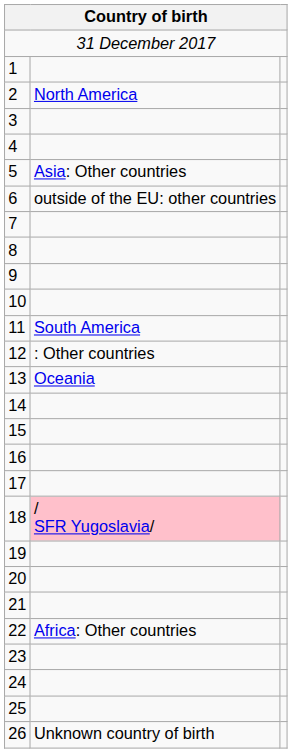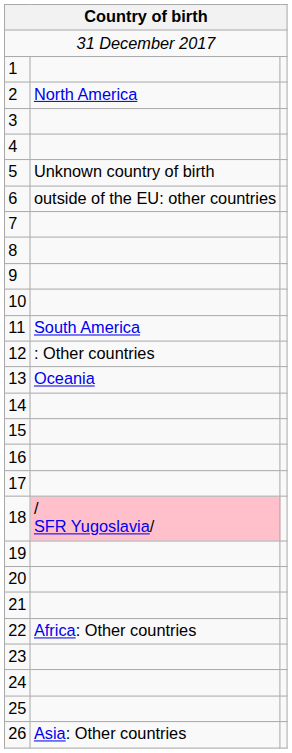5 | column 2: Asia: Other countries -> Unknown country of birth
26 | column 2: Unknown country of birth -> Asia: Other countries
